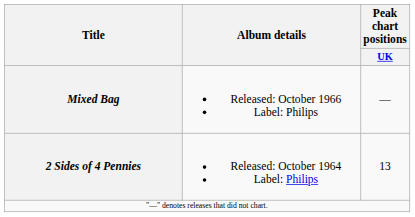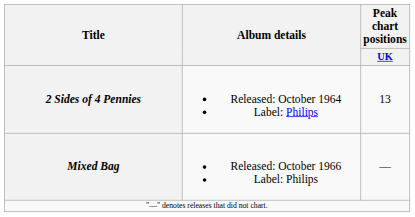rows swapped: 2 Sides of 4 Pennies <-> Mixed Bag
